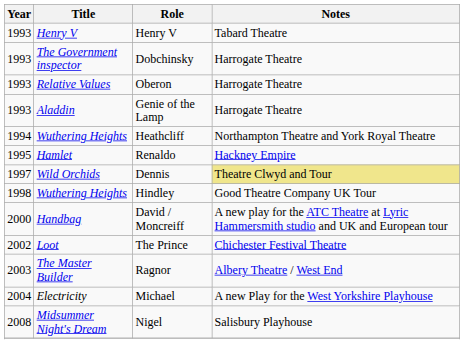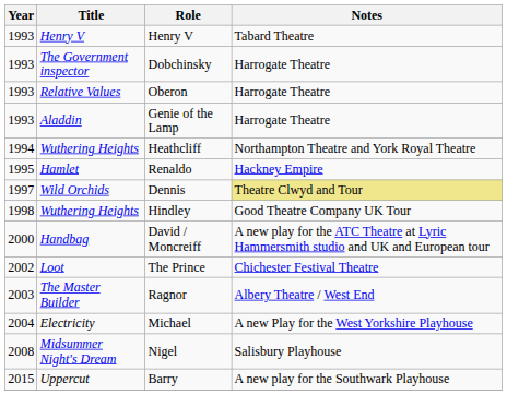+ row: 2015 | Uppercut | Barry | A new play for the Southwark Playhouse
